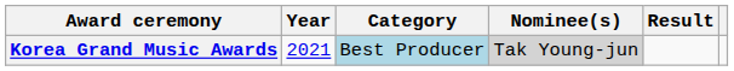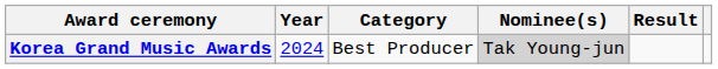Korea Grand Music Awards | Year: 2021 -> 2024
Korea Grand Music Awards | Category: lightblue background -> no background
